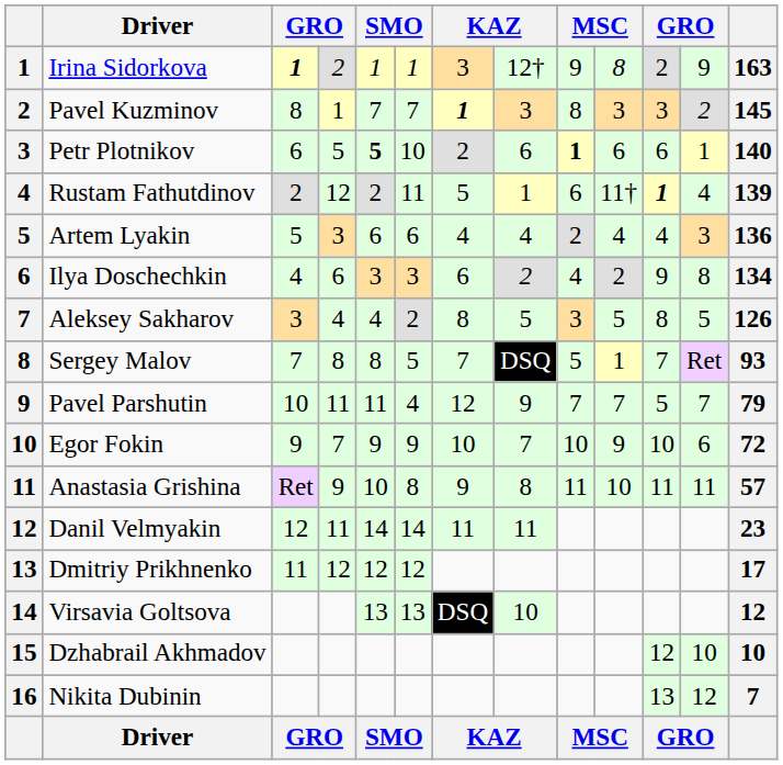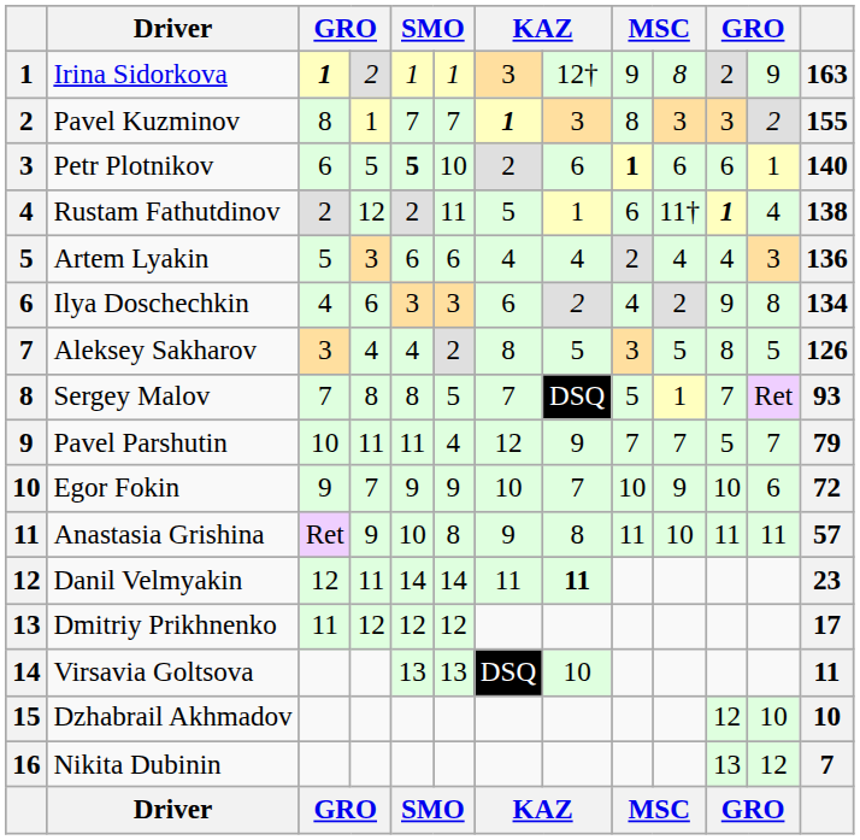Pavel Kuzminov | column 13: 145 -> 155
Rustam Fathutdinov | column 13: 139 -> 138
Danil Velmyakin | column 8: normal -> bold
Virsavia Goltsova | column 13: 12 -> 11
